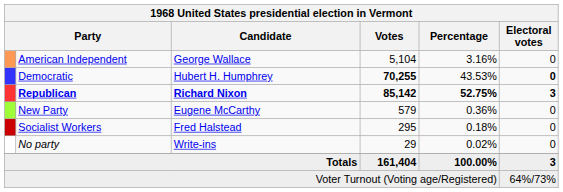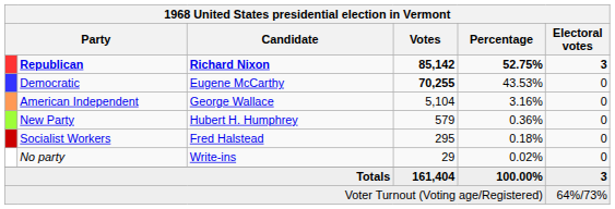rows swapped: Republican <-> American Independent
Democratic | Candidate: Hubert H. Humphrey -> Eugene McCarthy
Democratic | Electoral votes: bold -> normal
New Party | Candidate: Eugene McCarthy -> Hubert H. Humphrey
